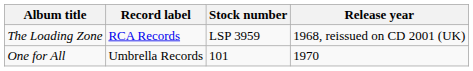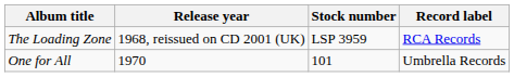columns swapped: Record label <-> Release year
